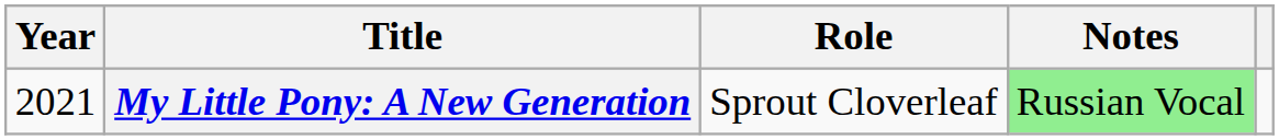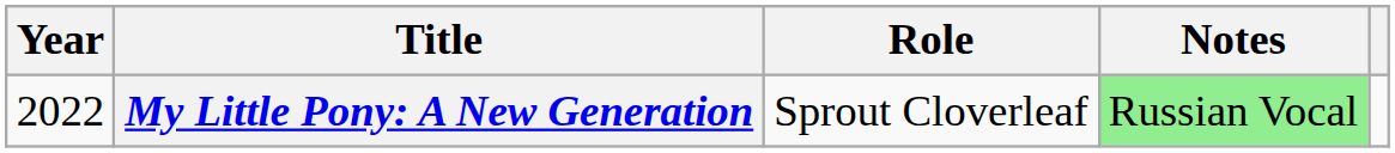My Little Pony: A New Generation | Year: 2021 -> 2022
